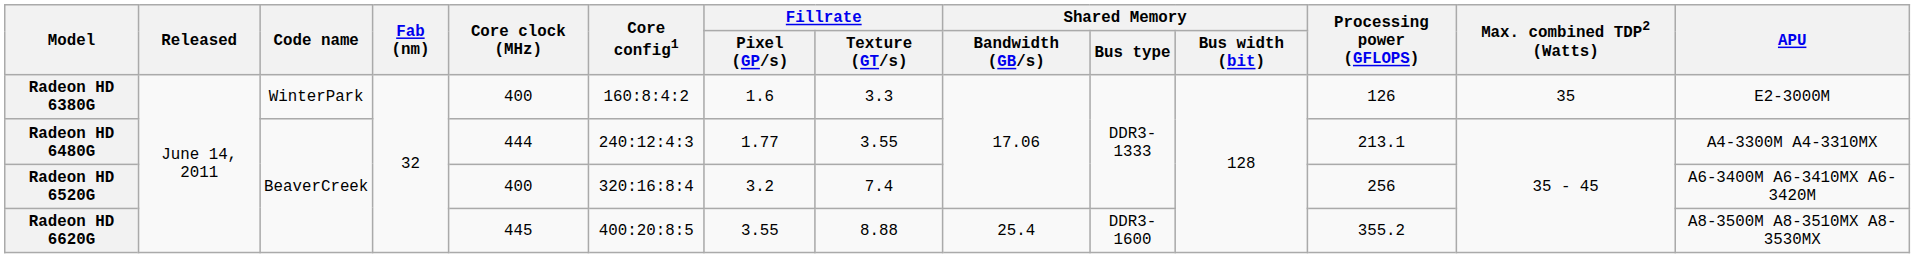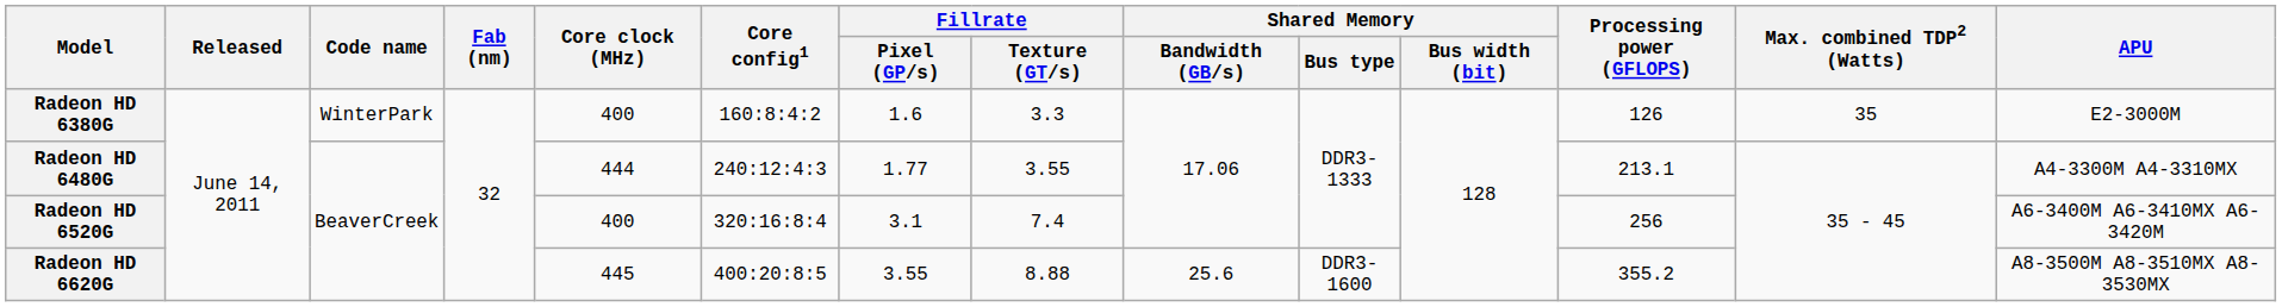Radeon HD 6520G | Fillrate / Pixel (GP/s): 3.2 -> 3.1
Radeon HD 6620G | Shared Memory / Bandwidth (GB/s): 25.4 -> 25.6
